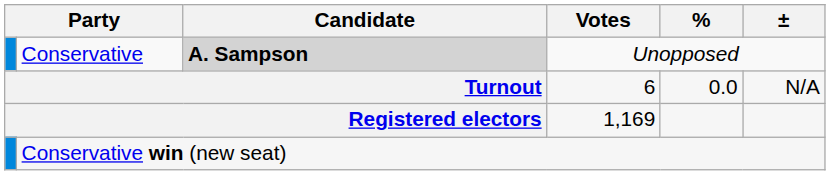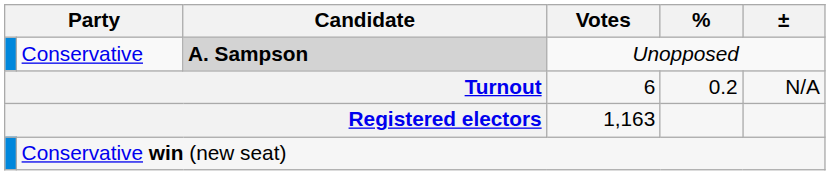Turnout | %: 0.0 -> 0.2
Registered electors | Votes: 1,169 -> 1,163
